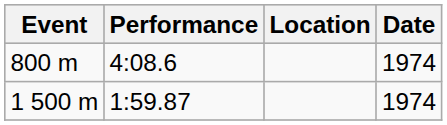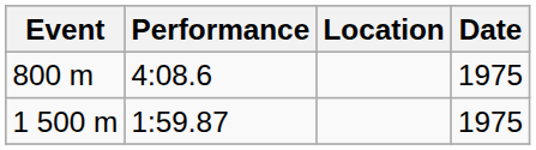800 m | Date: 1974 -> 1975
1 500 m | Date: 1974 -> 1975
